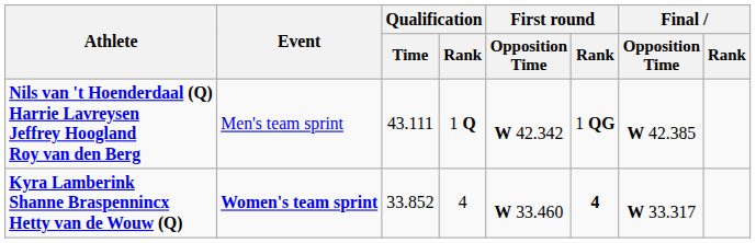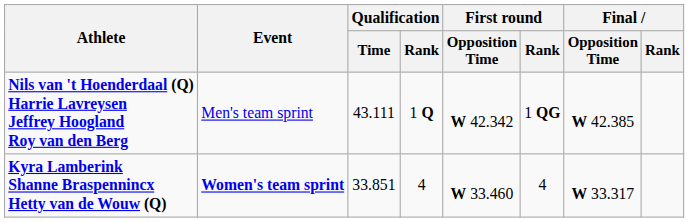Kyra Lamberink Shanne Braspennincx Hetty van de Wouw (Q) | Qualification / Time: 33.852 -> 33.851
Kyra Lamberink Shanne Braspennincx Hetty van de Wouw (Q) | First round / Rank: bold -> normal
